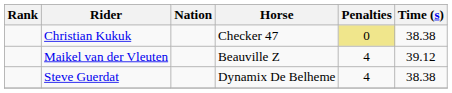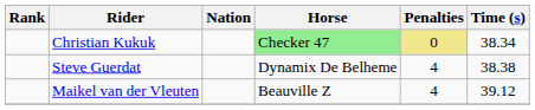Christian Kukuk | Horse: no background -> lightgreen background
Christian Kukuk | Time (s): 38.38 -> 38.34
rows swapped: Steve Guerdat <-> Maikel van der Vleuten
